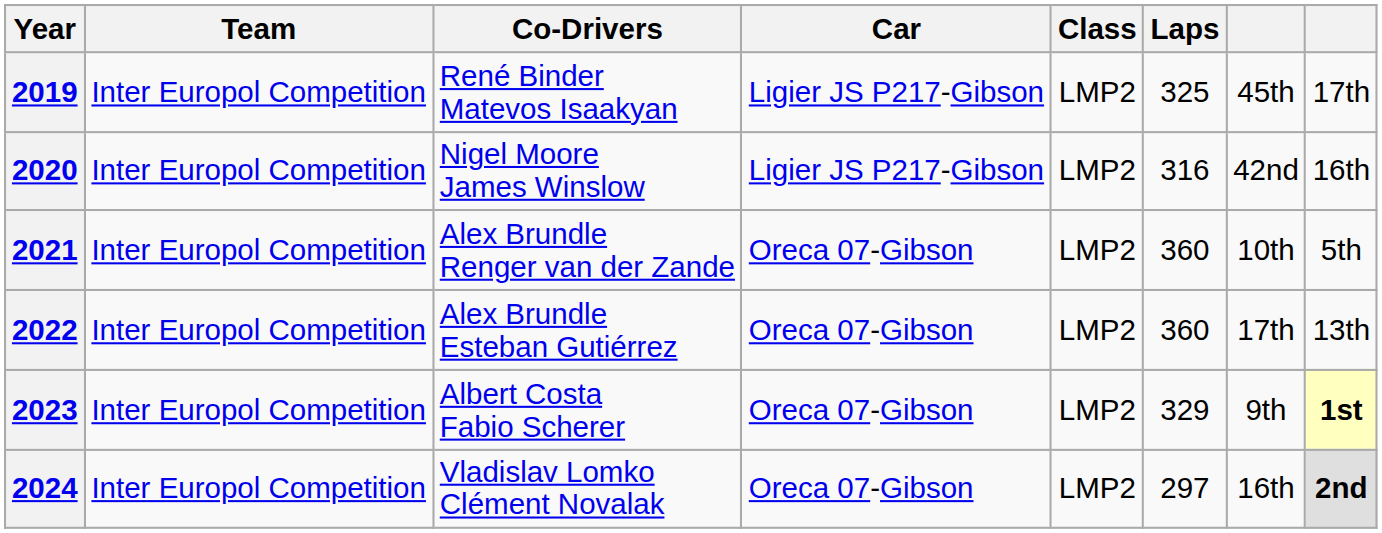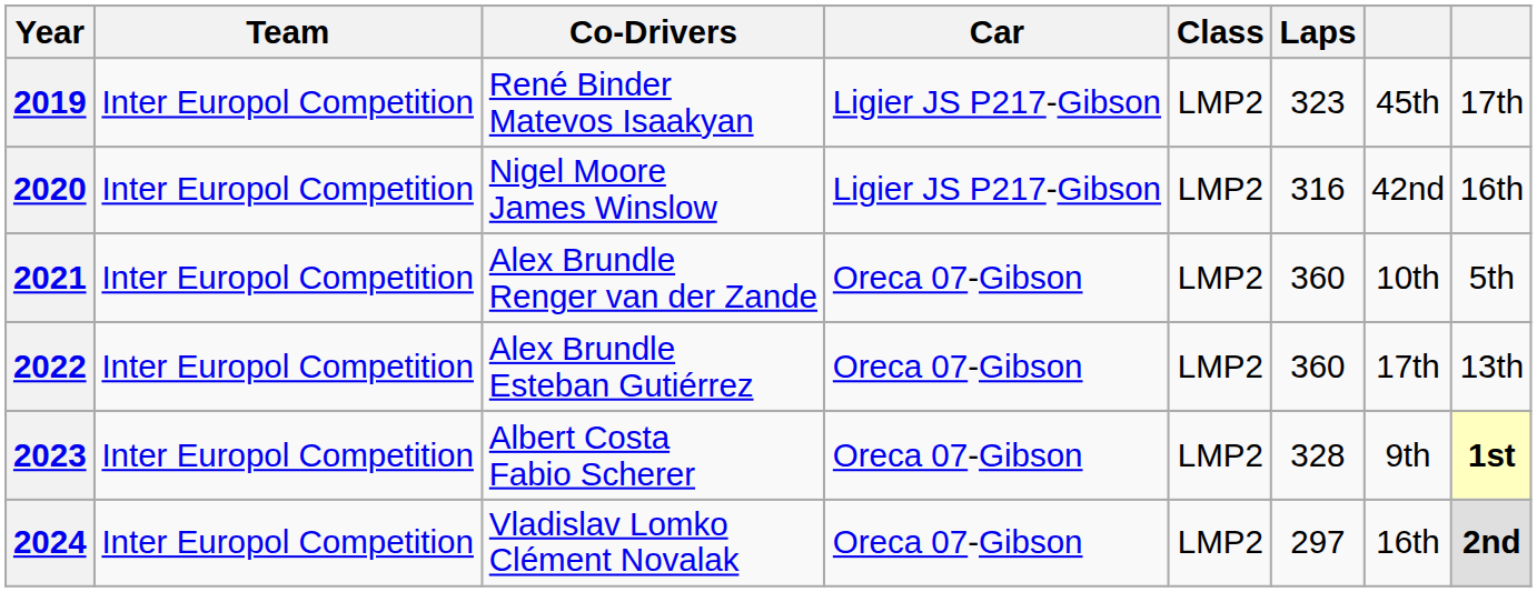2019 | Laps: 325 -> 323
2023 | Laps: 329 -> 328
